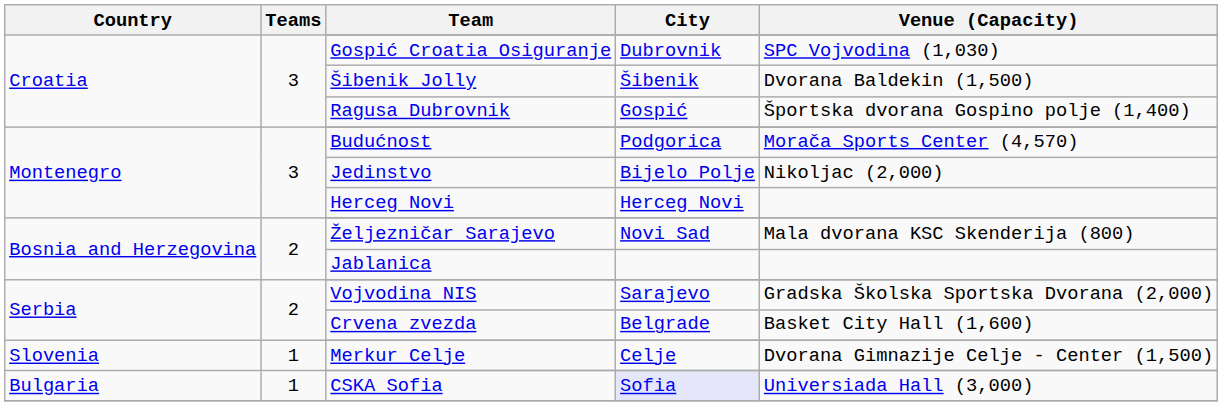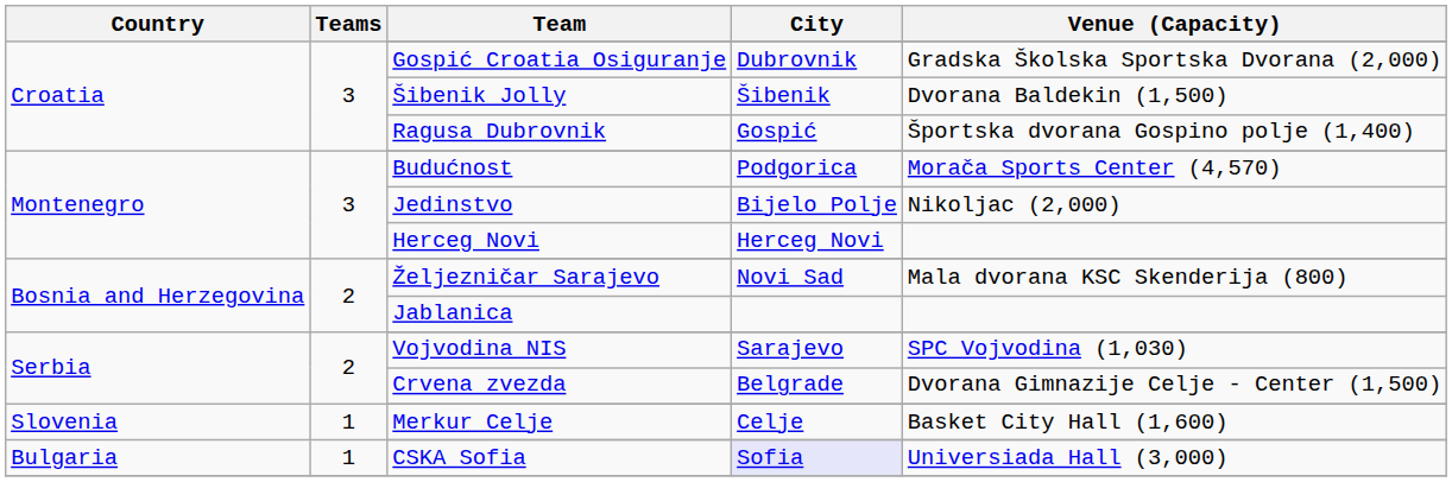Gospić Croatia Osiguranje | Venue (Capacity): SPC Vojvodina (1,030) -> Gradska Školska Sportska Dvorana (2,000)
Vojvodina NIS | Venue (Capacity): Gradska Školska Sportska Dvorana (2,000) -> SPC Vojvodina (1,030)
Crvena zvezda | Venue (Capacity): Basket City Hall (1,600) -> Dvorana Gimnazije Celje - Center (1,500)
Merkur Celje | Venue (Capacity): Dvorana Gimnazije Celje - Center (1,500) -> Basket City Hall (1,600)
